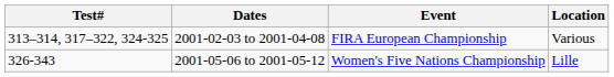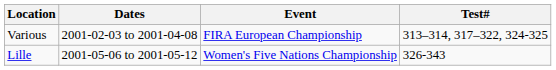columns swapped: Test# <-> Location
